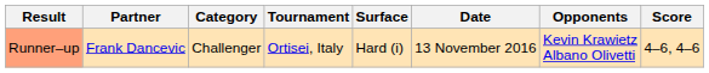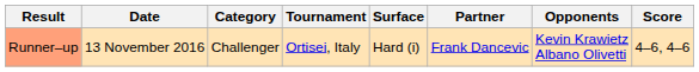columns swapped: Date <-> Partner
